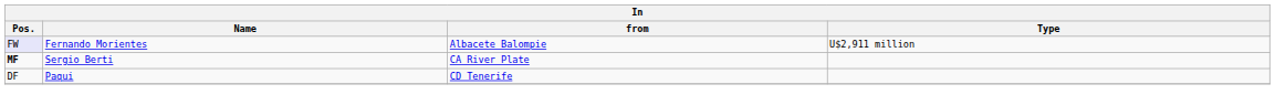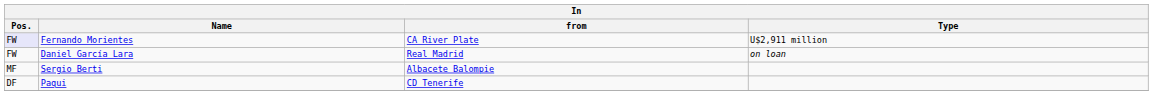Fernando Morientes | from: Albacete Balompie -> CA River Plate
+ row: FW | Daniel García Lara | Real Madrid | on loan
Sergio Berti | Pos.: bold -> normal
Sergio Berti | from: CA River Plate -> Albacete Balompie
